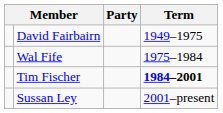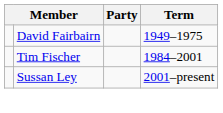- row: Wal Fife | 1975–1984
Tim Fischer | Term: bold -> normal
